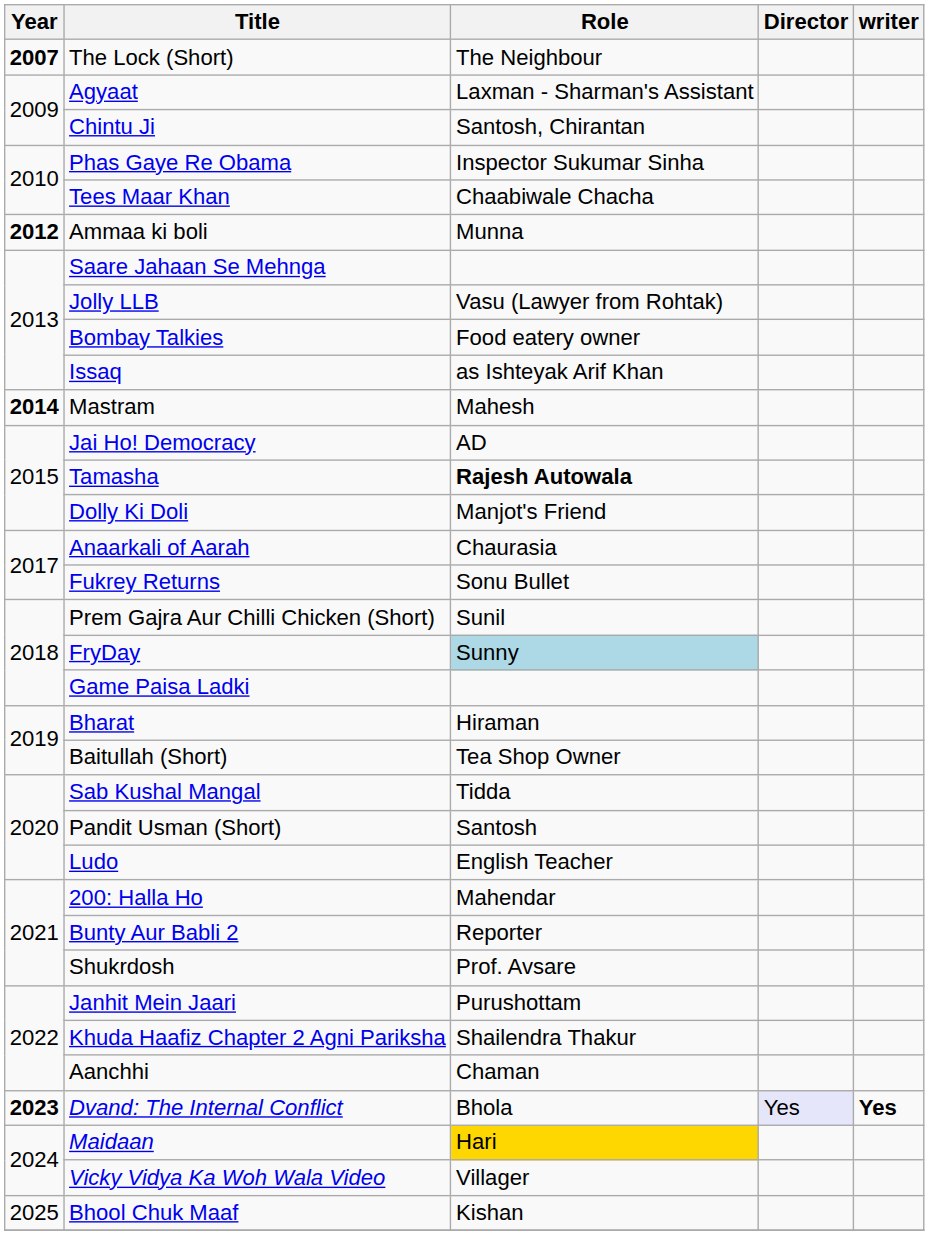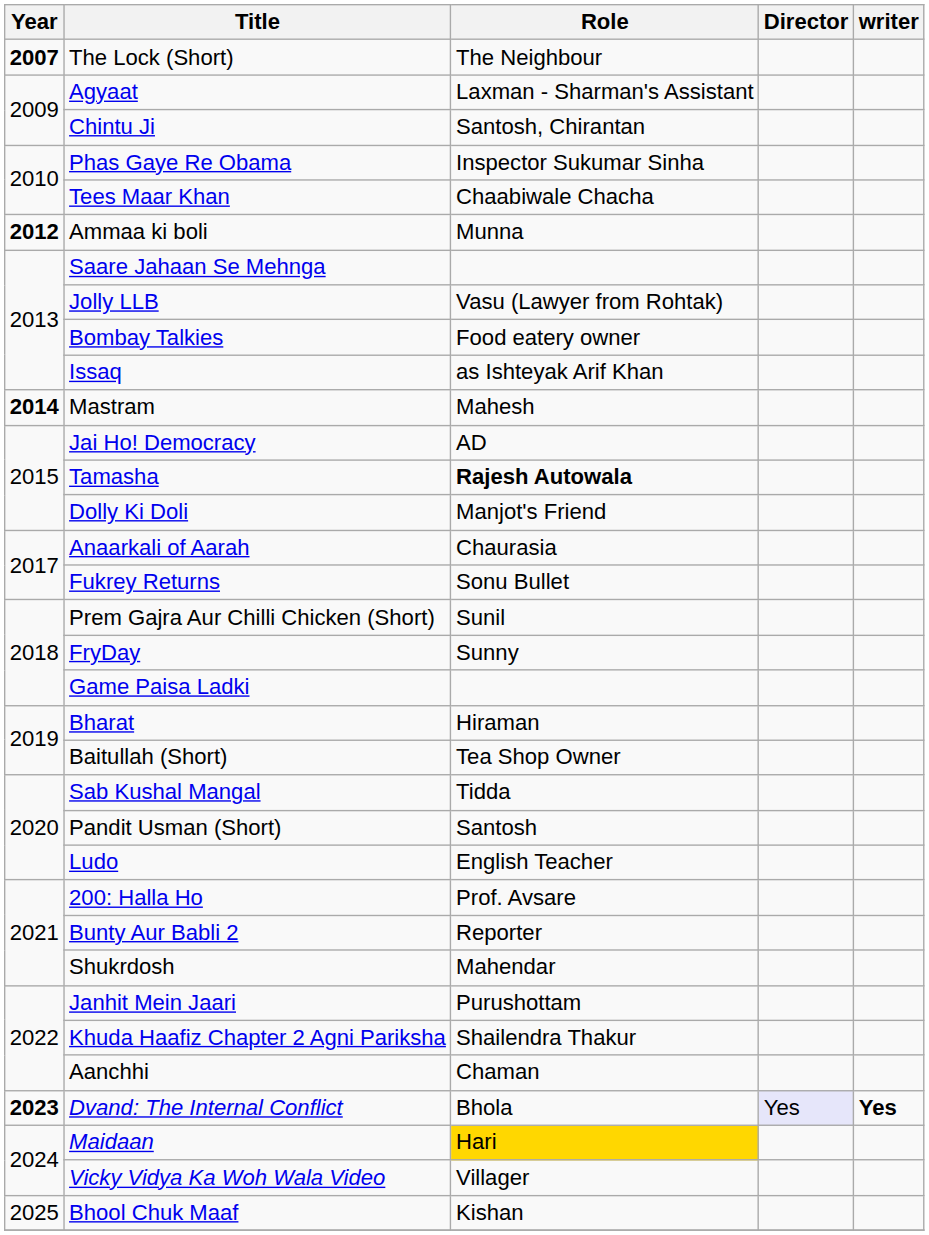FryDay | Role: lightblue background -> no background
200: Halla Ho | Role: Mahendar -> Prof. Avsare
Shukrdosh | Role: Prof. Avsare -> Mahendar
